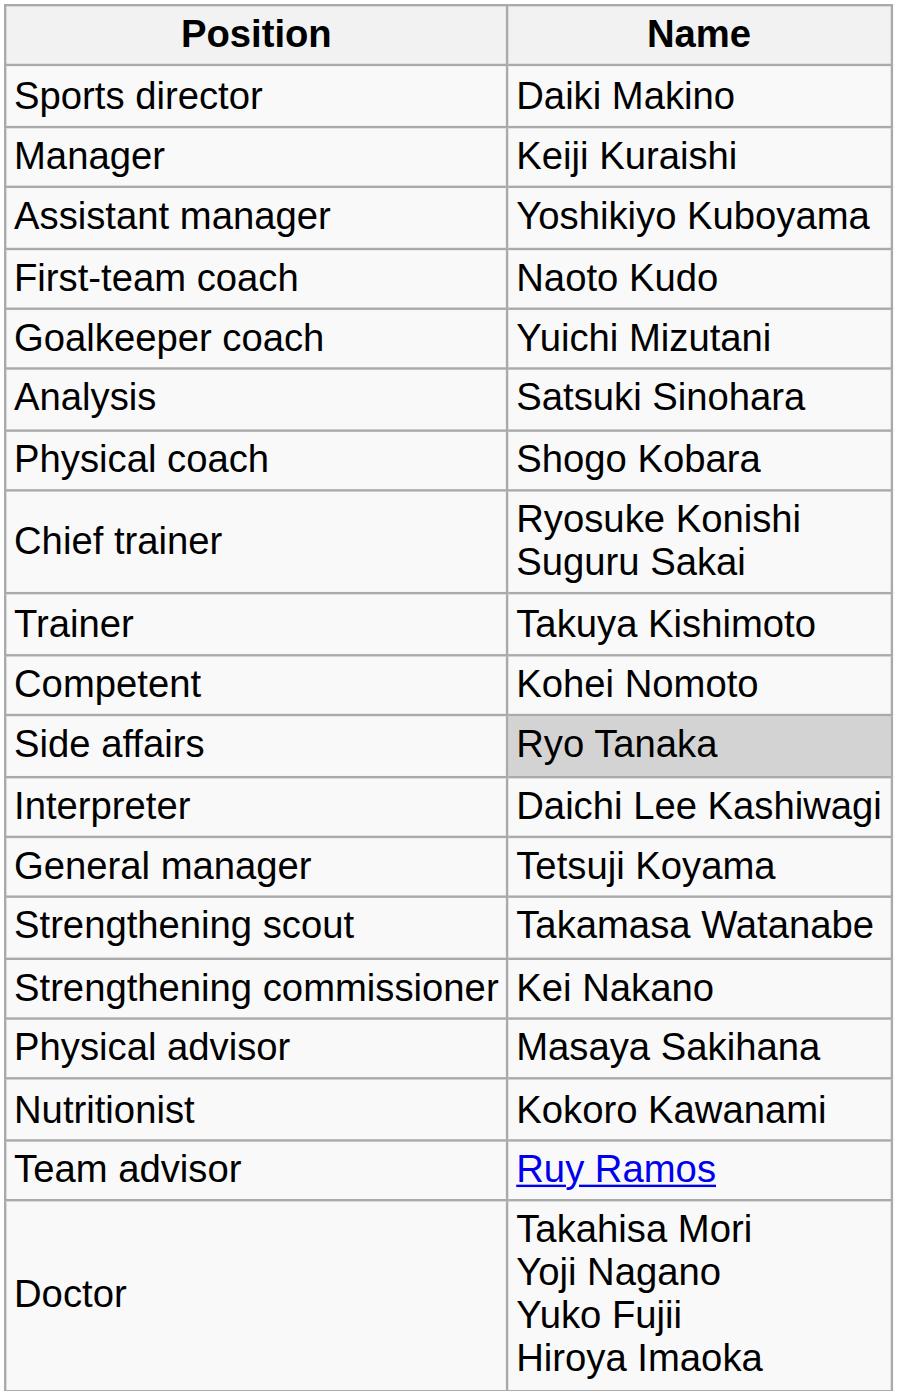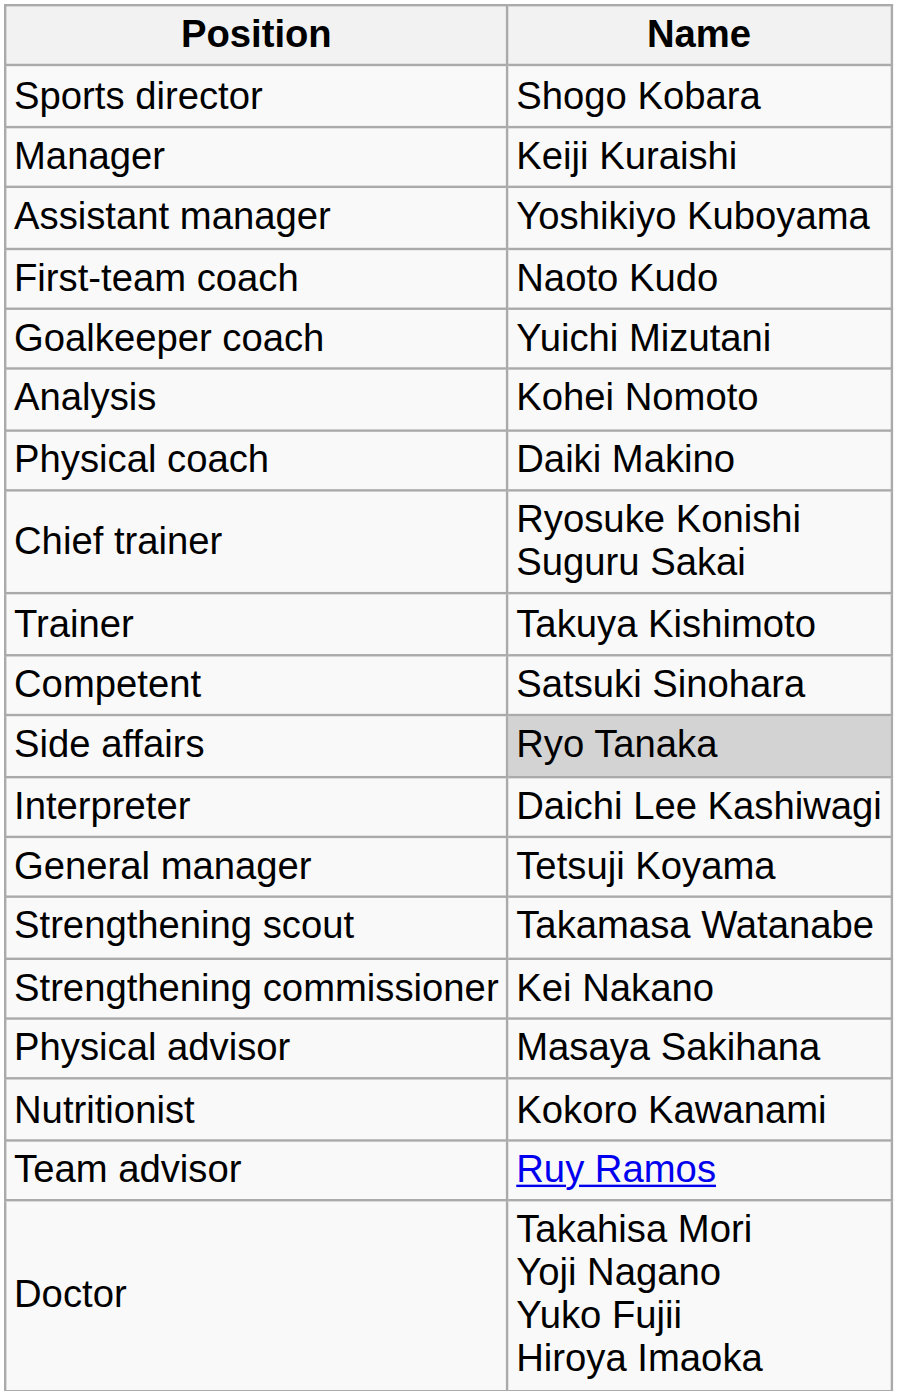Sports director | Name: Daiki Makino -> Shogo Kobara
Analysis | Name: Satsuki Sinohara -> Kohei Nomoto
Physical coach | Name: Shogo Kobara -> Daiki Makino
Competent | Name: Kohei Nomoto -> Satsuki Sinohara
